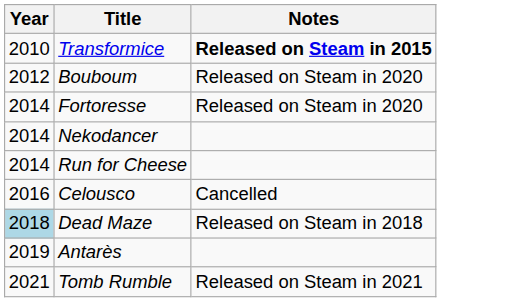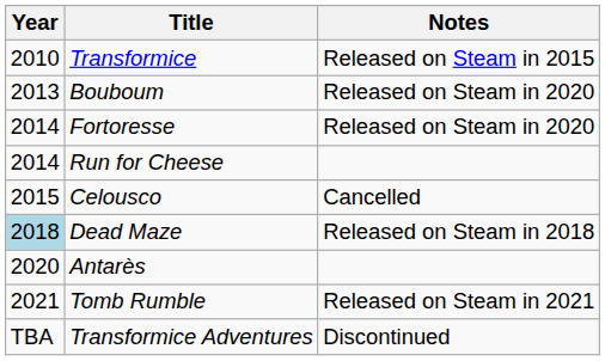Transformice | Notes: bold -> normal
Bouboum | Year: 2012 -> 2013
- row: 2014 | Nekodancer
Celousco | Year: 2016 -> 2015
Antarès | Year: 2019 -> 2020
+ row: TBA | Transformice Adventures | Discontinued
